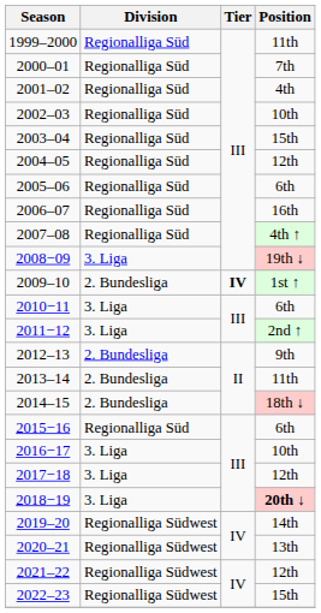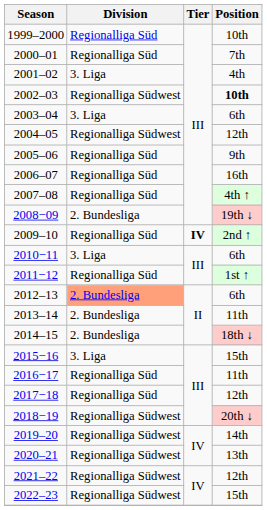1999–2000 | Position: 11th -> 10th
2001–02 | Division: Regionalliga Süd -> 3. Liga
2002–03 | Division: Regionalliga Süd -> Regionalliga Südwest
2002–03 | Position: normal -> bold
2003–04 | Division: Regionalliga Süd -> 3. Liga
2003–04 | Position: 15th -> 6th
2004–05 | Division: Regionalliga Süd -> Regionalliga Südwest
2005–06 | Position: 6th -> 9th
2008−09 | Division: 3. Liga -> 2. Bundesliga
2009–10 | Division: 2. Bundesliga -> Regionalliga Süd
2009–10 | Position: 1st ↑ -> 2nd ↑
2011−12 | Division: 3. Liga -> Regionalliga Süd
2011−12 | Position: 2nd ↑ -> 1st ↑
2012–13 | Division: no background -> lightsalmon background
2012–13 | Position: 9th -> 6th
2015−16 | Division: Regionalliga Süd -> 3. Liga
2015−16 | Position: 6th -> 15th
2016−17 | Division: 3. Liga -> Regionalliga Süd
2016−17 | Position: 10th -> 11th
2017−18 | Division: 3. Liga -> Regionalliga Süd
2018−19 | Division: 3. Liga -> Regionalliga Südwest
2018−19 | Position: bold -> normal
